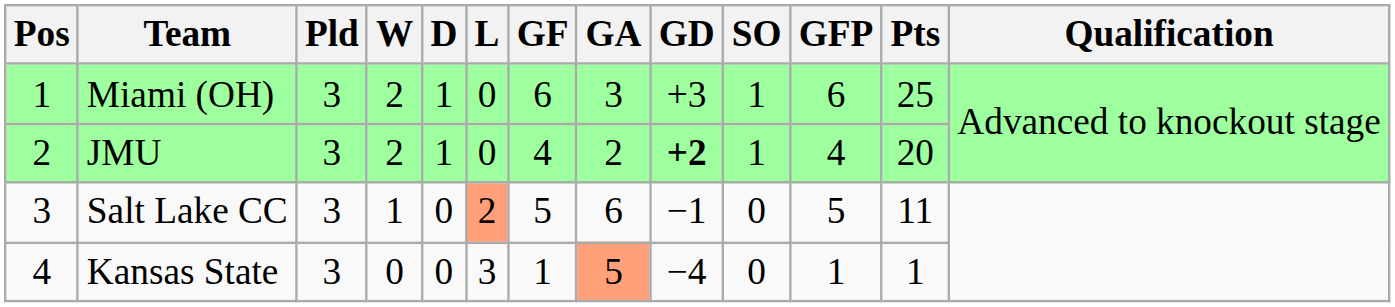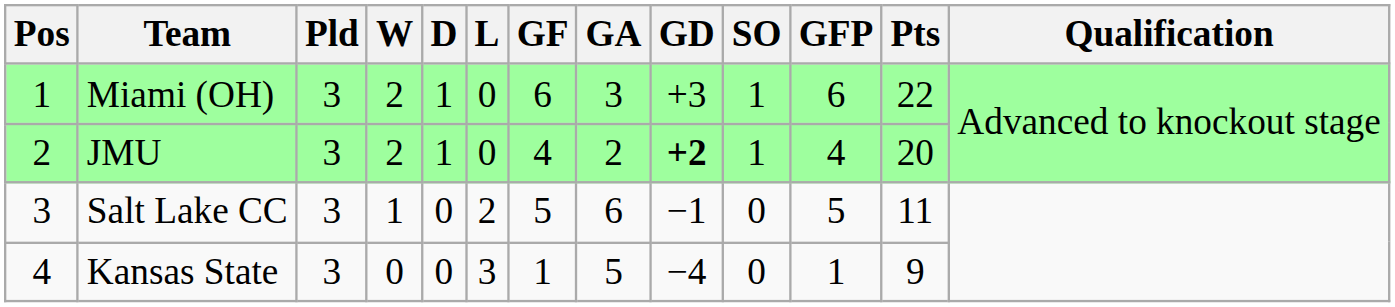Miami (OH) | Pts: 25 -> 22
Salt Lake CC | L: lightsalmon background -> no background
Kansas State | GA: lightsalmon background -> no background
Kansas State | Pts: 1 -> 9
